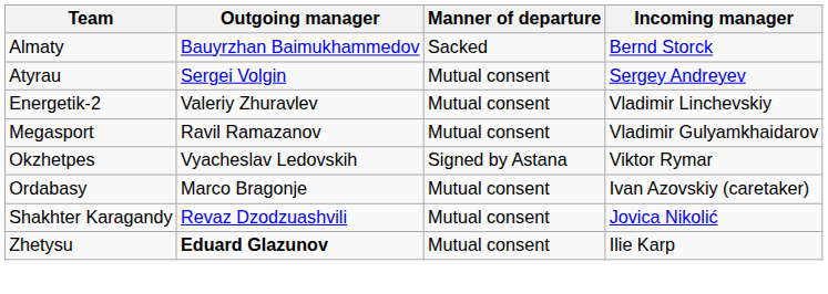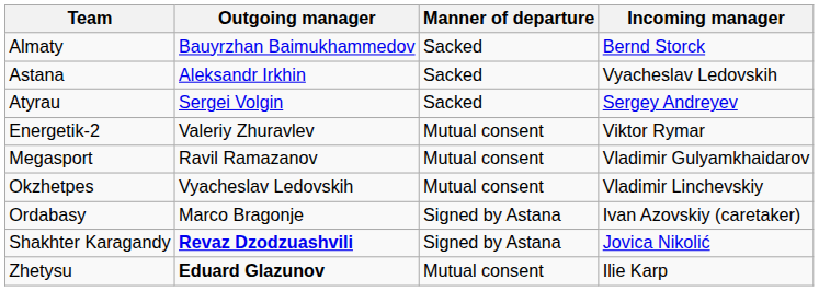+ row: Astana | Aleksandr Irkhin | Sacked | Vyacheslav Ledovskih
Atyrau | Manner of departure: Mutual consent -> Sacked
Energetik-2 | Incoming manager: Vladimir Linchevskiy -> Viktor Rymar
Okzhetpes | Manner of departure: Signed by Astana -> Mutual consent
Okzhetpes | Incoming manager: Viktor Rymar -> Vladimir Linchevskiy
Ordabasy | Manner of departure: Mutual consent -> Signed by Astana
Shakhter Karagandy | Outgoing manager: normal -> bold
Shakhter Karagandy | Manner of departure: Mutual consent -> Signed by Astana
